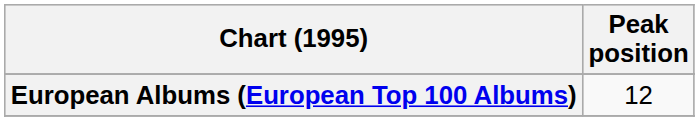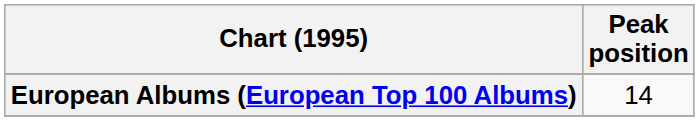European Albums (European Top 100 Albums) | Peak position: 12 -> 14
